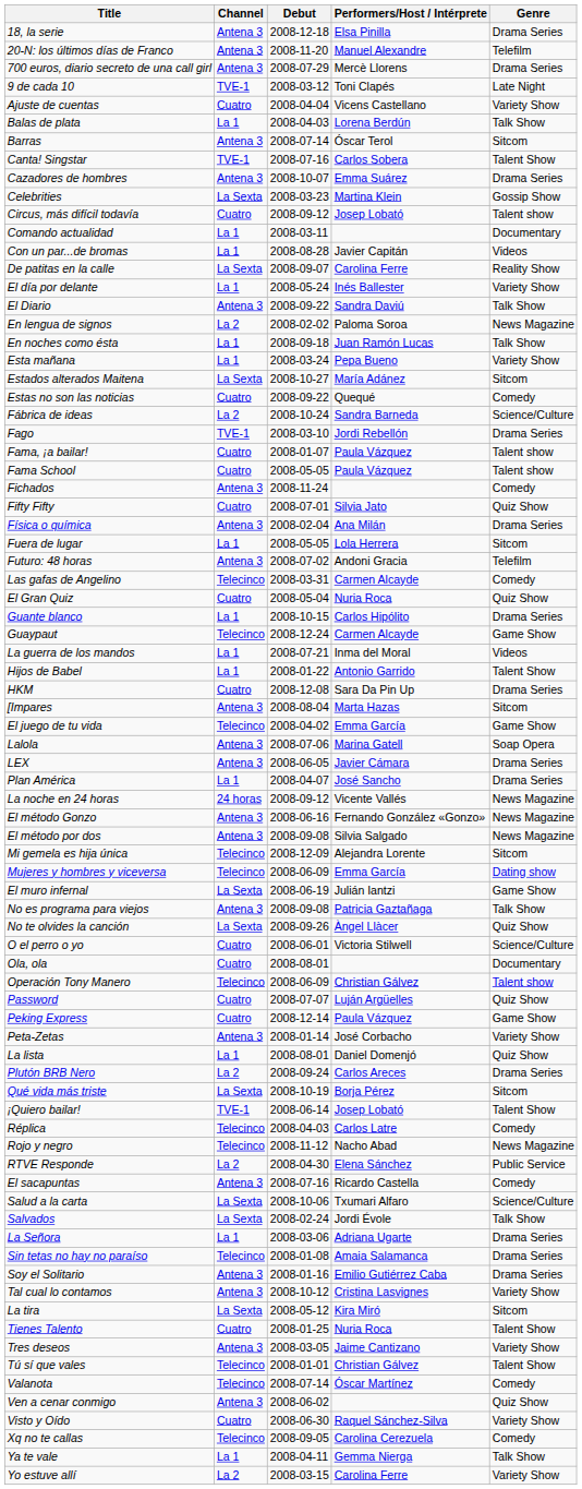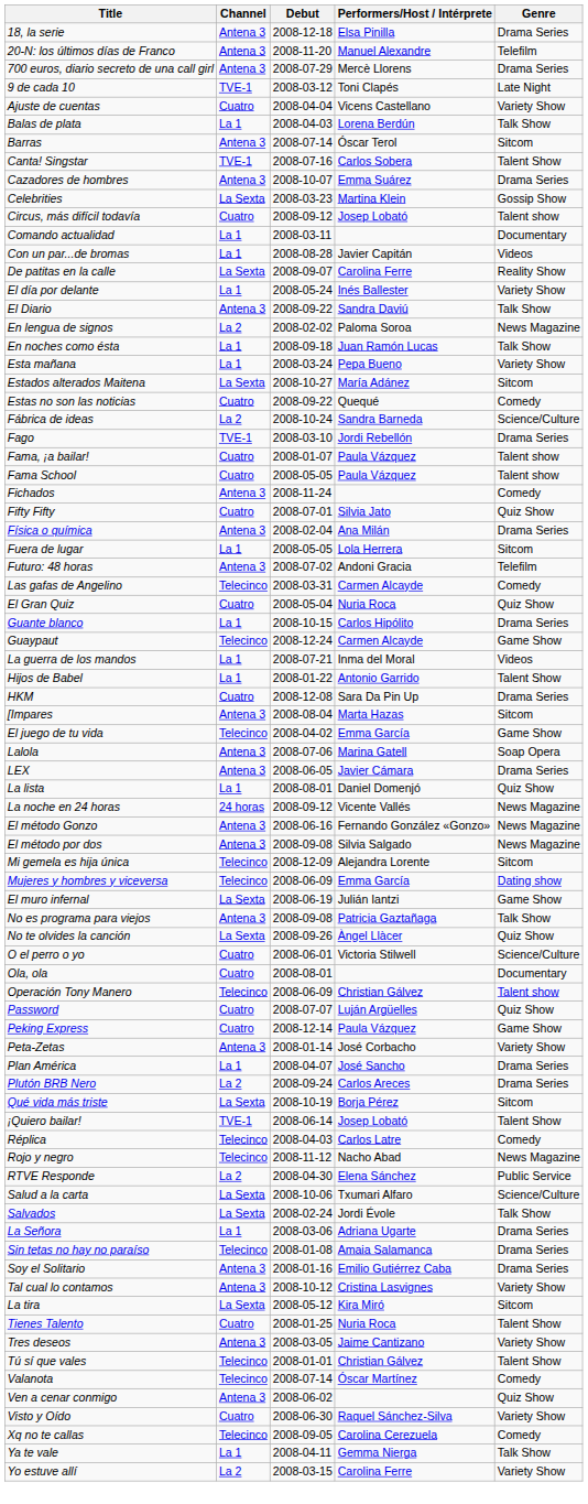rows swapped: La lista <-> Plan América
- row: El sacapuntas | Antena 3 | 2008-07-16 | Ricardo Castella | Comedy
